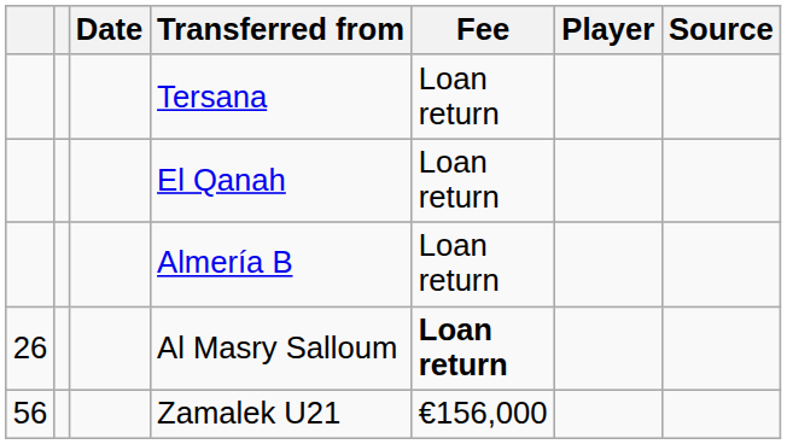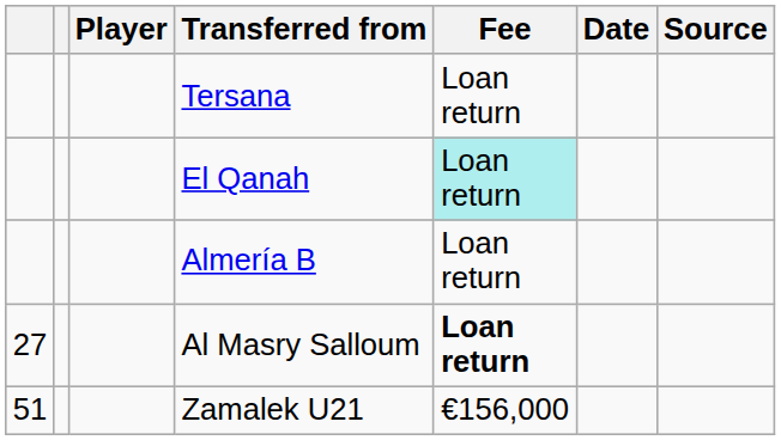columns swapped: Player <-> Date
El Qanah | Fee: no background -> paleturquoise background
Al Masry Salloum | column 1: 26 -> 27
Zamalek U21 | column 1: 56 -> 51
